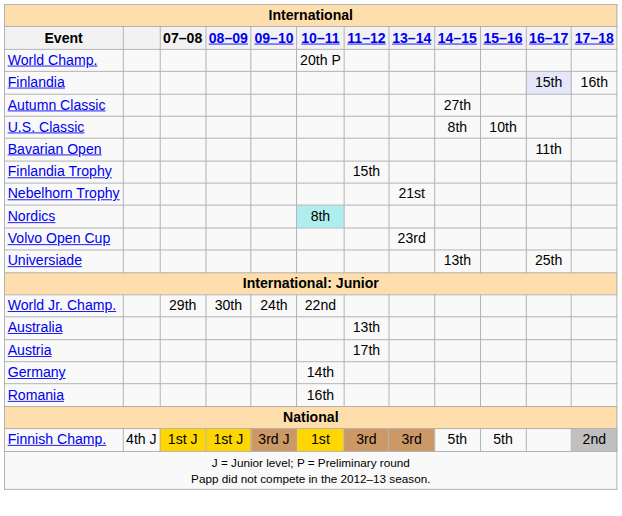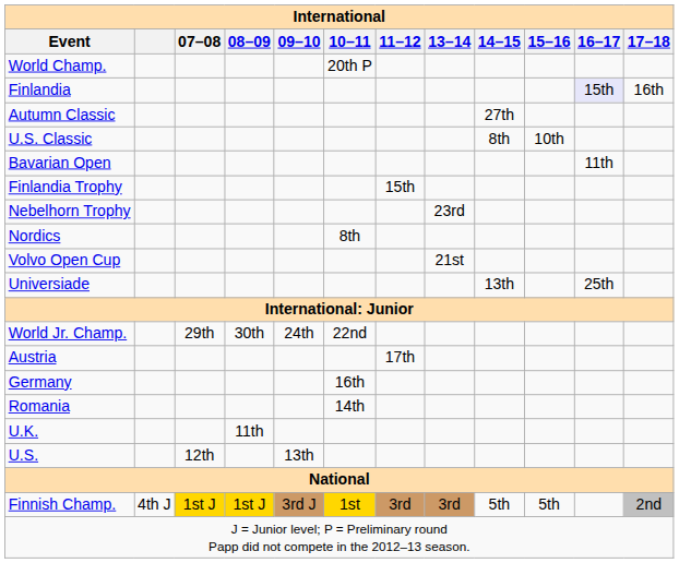Nebelhorn Trophy | 13–14: 21st -> 23rd
Nordics | 10–11: paleturquoise background -> no background
Volvo Open Cup | 13–14: 23rd -> 21st
- row: Australia | 13th
Germany | 10–11: 14th -> 16th
Romania | 10–11: 16th -> 14th
+ row: U.K. | 11th
+ row: U.S. | 12th | 13th
